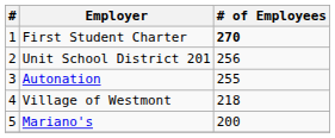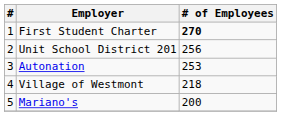Autonation | # of Employees: 255 -> 253
